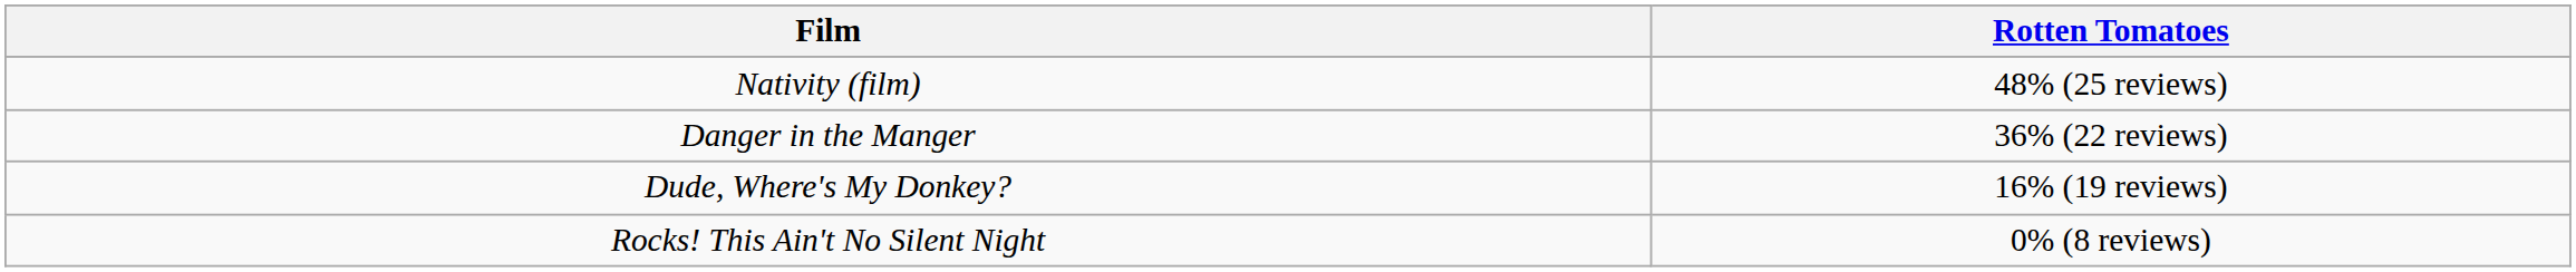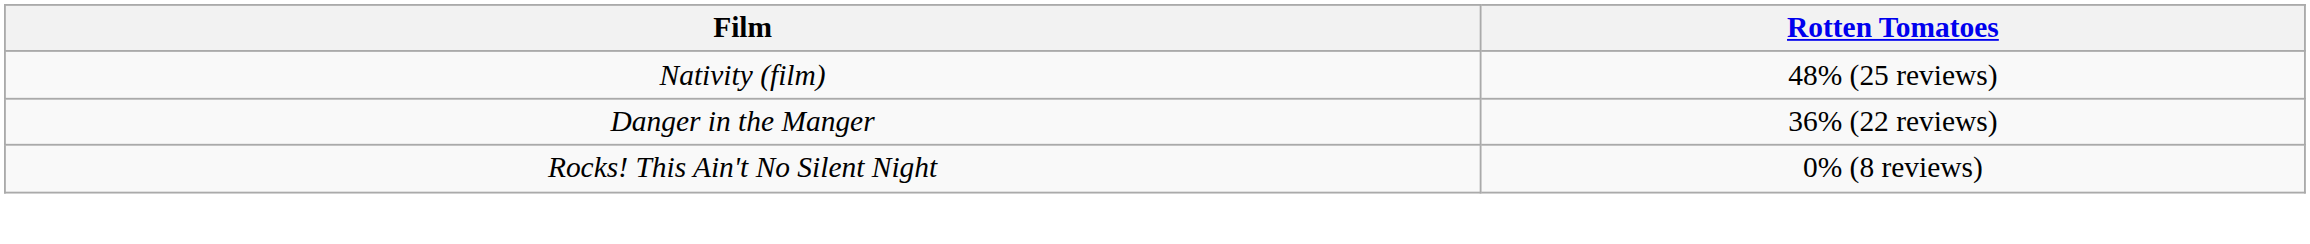- row: Dude, Where's My Donkey? | 16% (19 reviews)
